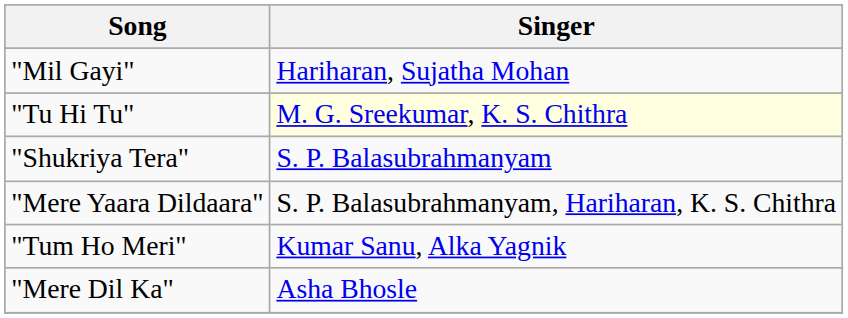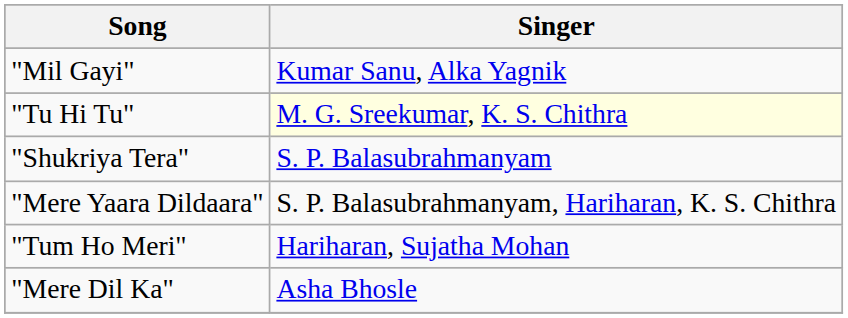"Mil Gayi" | Singer: Hariharan, Sujatha Mohan -> Kumar Sanu, Alka Yagnik
"Tum Ho Meri" | Singer: Kumar Sanu, Alka Yagnik -> Hariharan, Sujatha Mohan
